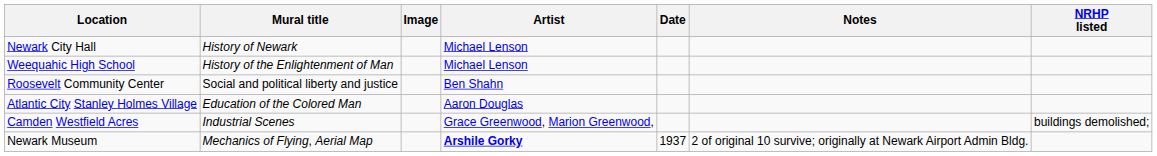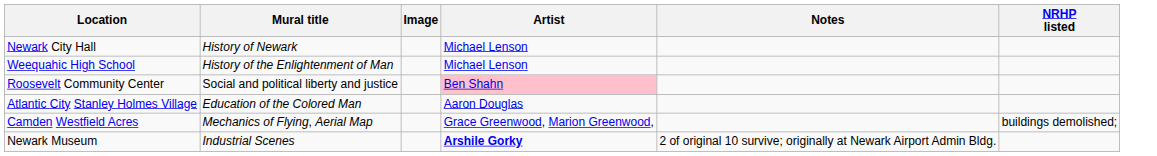- column: Date | 1937
Roosevelt Community Center | Artist: no background -> pink background
Camden Westfield Acres | Mural title: Industrial Scenes -> Mechanics of Flying, Aerial Map
Newark Museum | Mural title: Mechanics of Flying, Aerial Map -> Industrial Scenes
